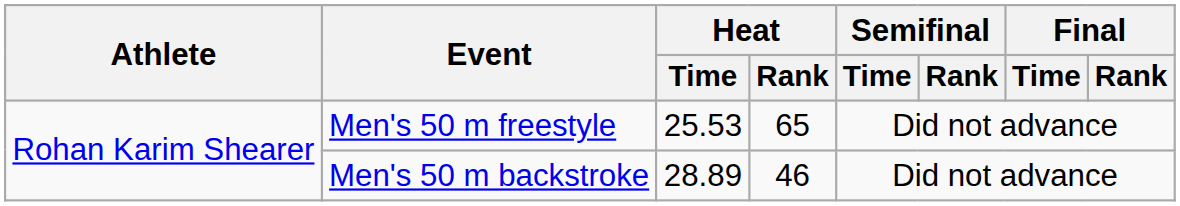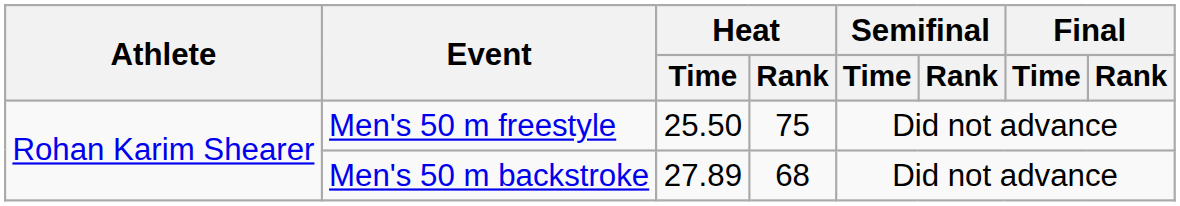Men's 50 m freestyle | Heat / Time: 25.53 -> 25.50
Men's 50 m freestyle | Heat / Rank: 65 -> 75
Men's 50 m backstroke | Heat / Time: 28.89 -> 27.89
Men's 50 m backstroke | Heat / Rank: 46 -> 68
